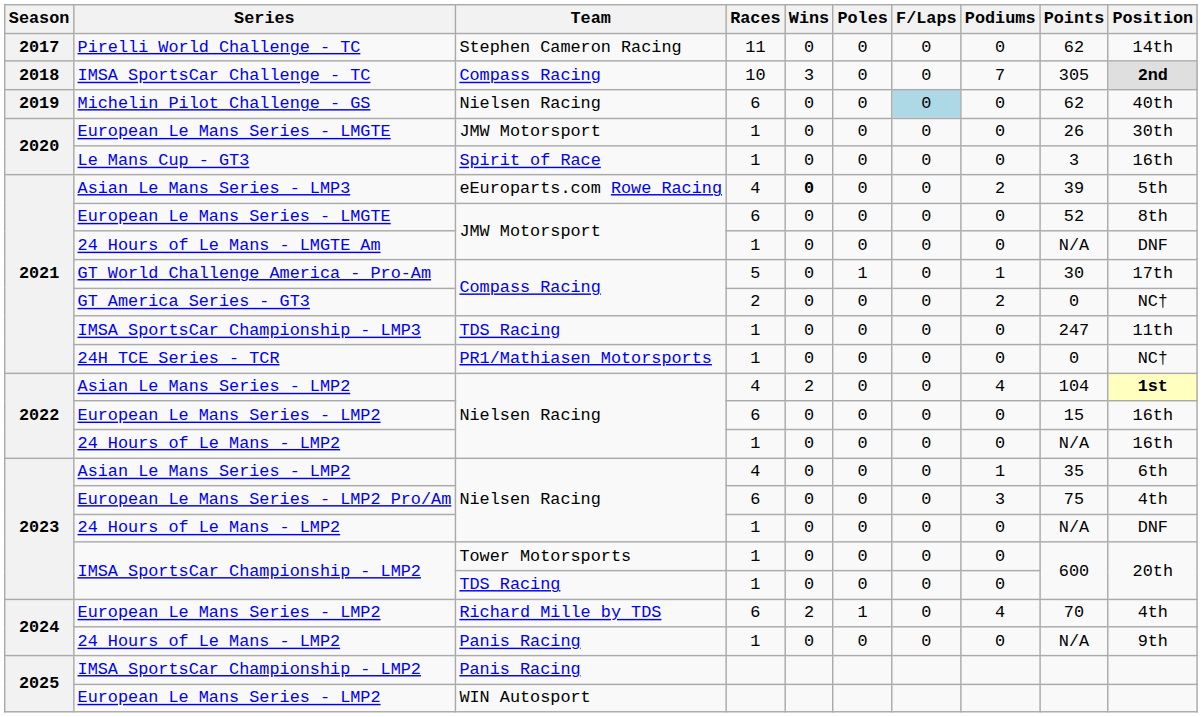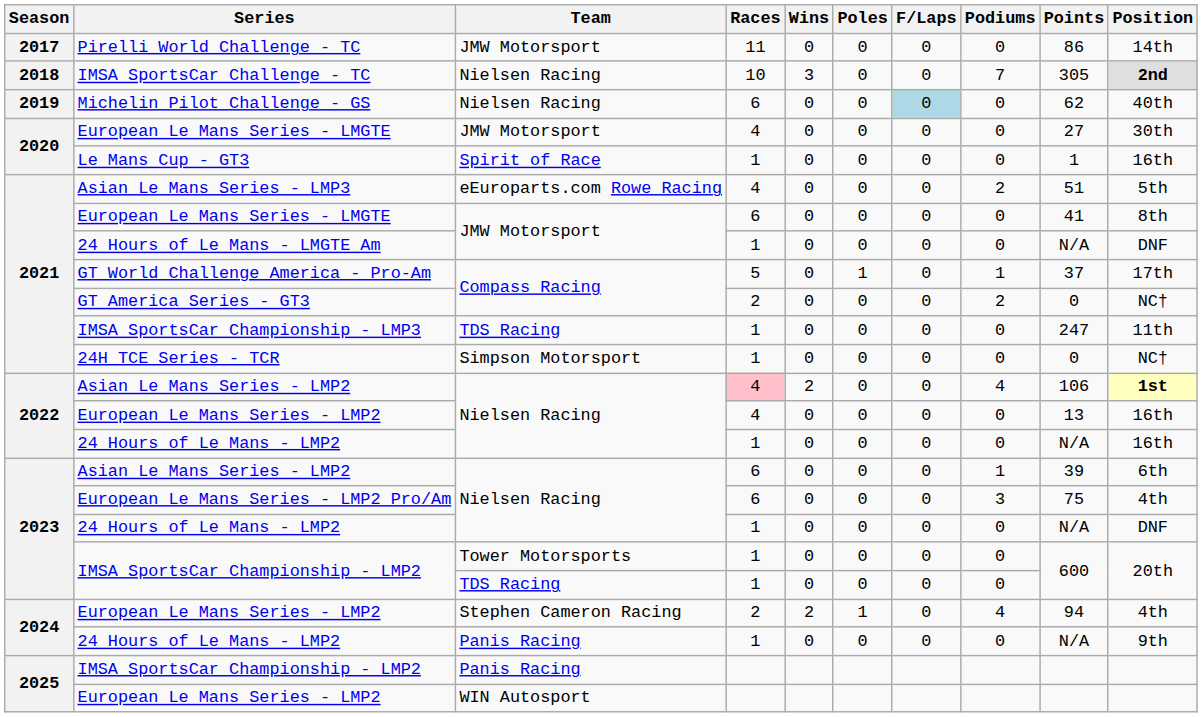Pirelli World Challenge - TC | Team: Stephen Cameron Racing -> JMW Motorsport
Pirelli World Challenge - TC | Points: 62 -> 86
IMSA SportsCar Challenge - TC | Team: Compass Racing -> Nielsen Racing
2020 / European Le Mans Series - LMGTE | Races: 1 -> 4
2020 / European Le Mans Series - LMGTE | Points: 26 -> 27
Le Mans Cup - GT3 | Points: 3 -> 1
Asian Le Mans Series - LMP3 | Wins: bold -> normal
Asian Le Mans Series - LMP3 | Points: 39 -> 51
2021 / European Le Mans Series - LMGTE | Points: 52 -> 41
GT World Challenge America - Pro-Am | Points: 30 -> 37
24H TCE Series - TCR | Team: PR1/Mathiasen Motorsports -> Simpson Motorsport
2022 / Asian Le Mans Series - LMP2 | Races: no background -> pink background
2022 / Asian Le Mans Series - LMP2 | Points: 104 -> 106
2022 / European Le Mans Series - LMP2 | Races: 6 -> 4
2022 / European Le Mans Series - LMP2 | Points: 15 -> 13
2023 / Asian Le Mans Series - LMP2 | Races: 4 -> 6
2023 / Asian Le Mans Series - LMP2 | Points: 35 -> 39
2024 / European Le Mans Series - LMP2 | Team: Richard Mille by TDS -> Stephen Cameron Racing
2024 / European Le Mans Series - LMP2 | Races: 6 -> 2
2024 / European Le Mans Series - LMP2 | Points: 70 -> 94
